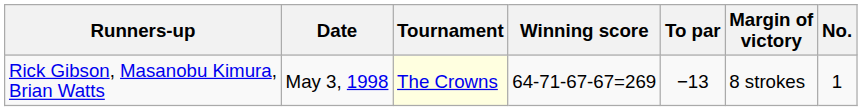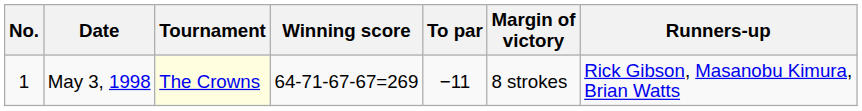columns swapped: No. <-> Runners-up
May 3, 1998 | To par: −13 -> −11
